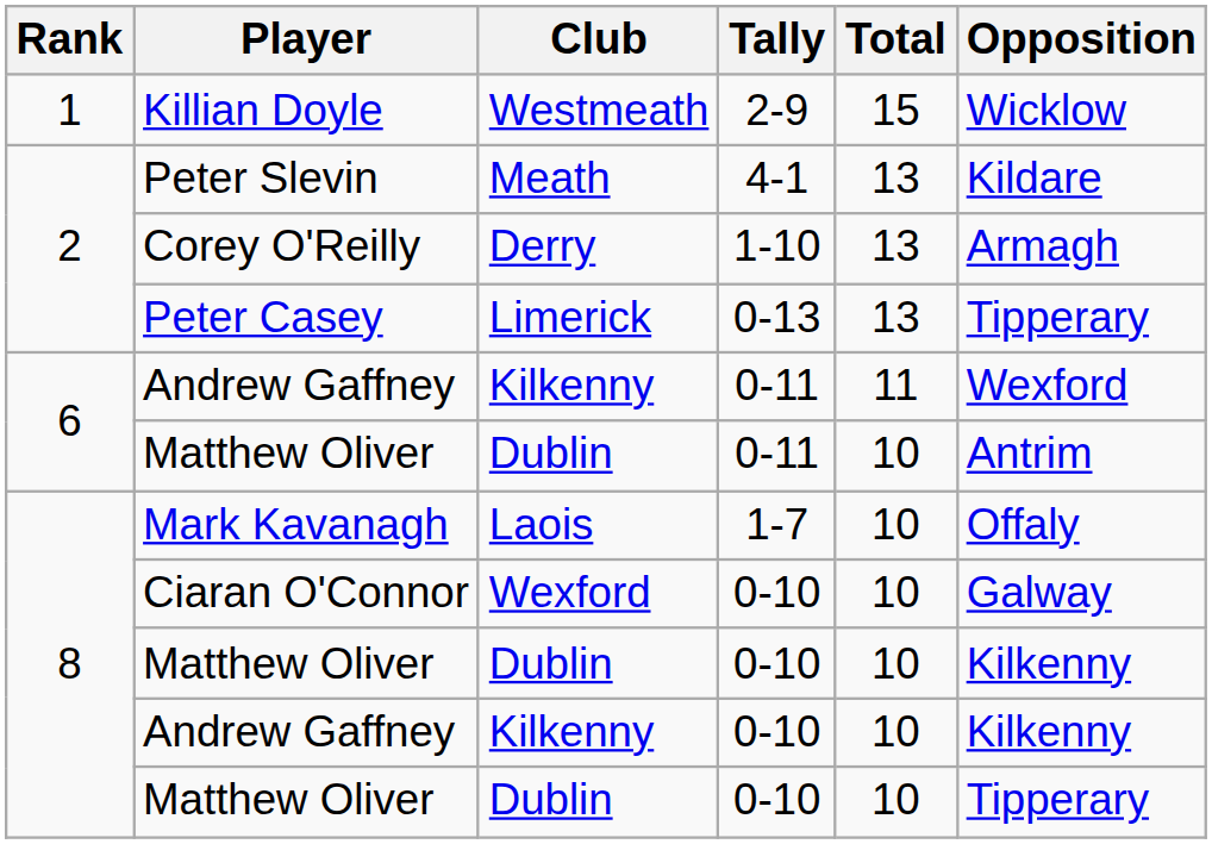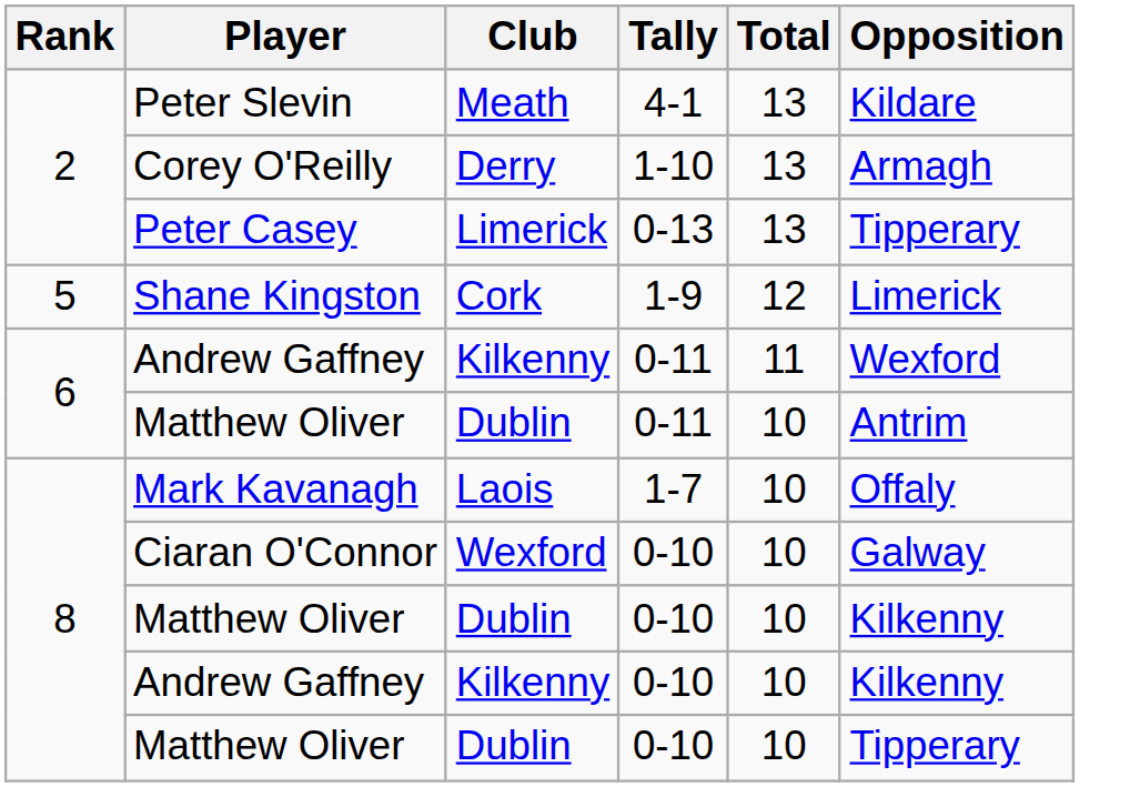- row: 1 | Killian Doyle | Westmeath | 2-9 | 15 | Wicklow
+ row: 5 | Shane Kingston | Cork | 1-9 | 12 | Limerick
